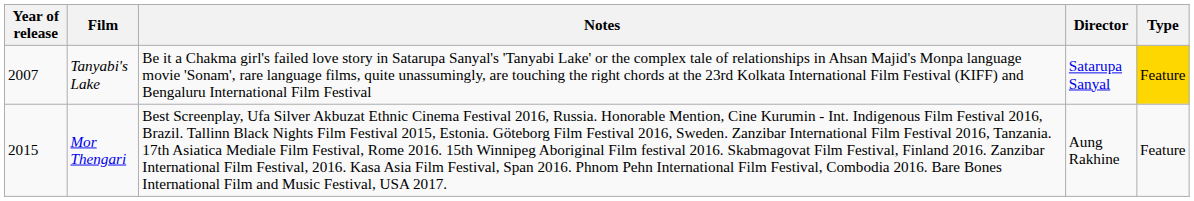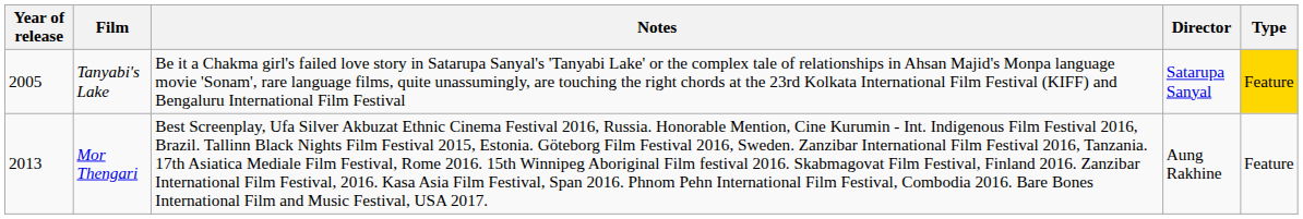Tanyabi's Lake | Year of release: 2007 -> 2005
Mor Thengari | Year of release: 2015 -> 2013
